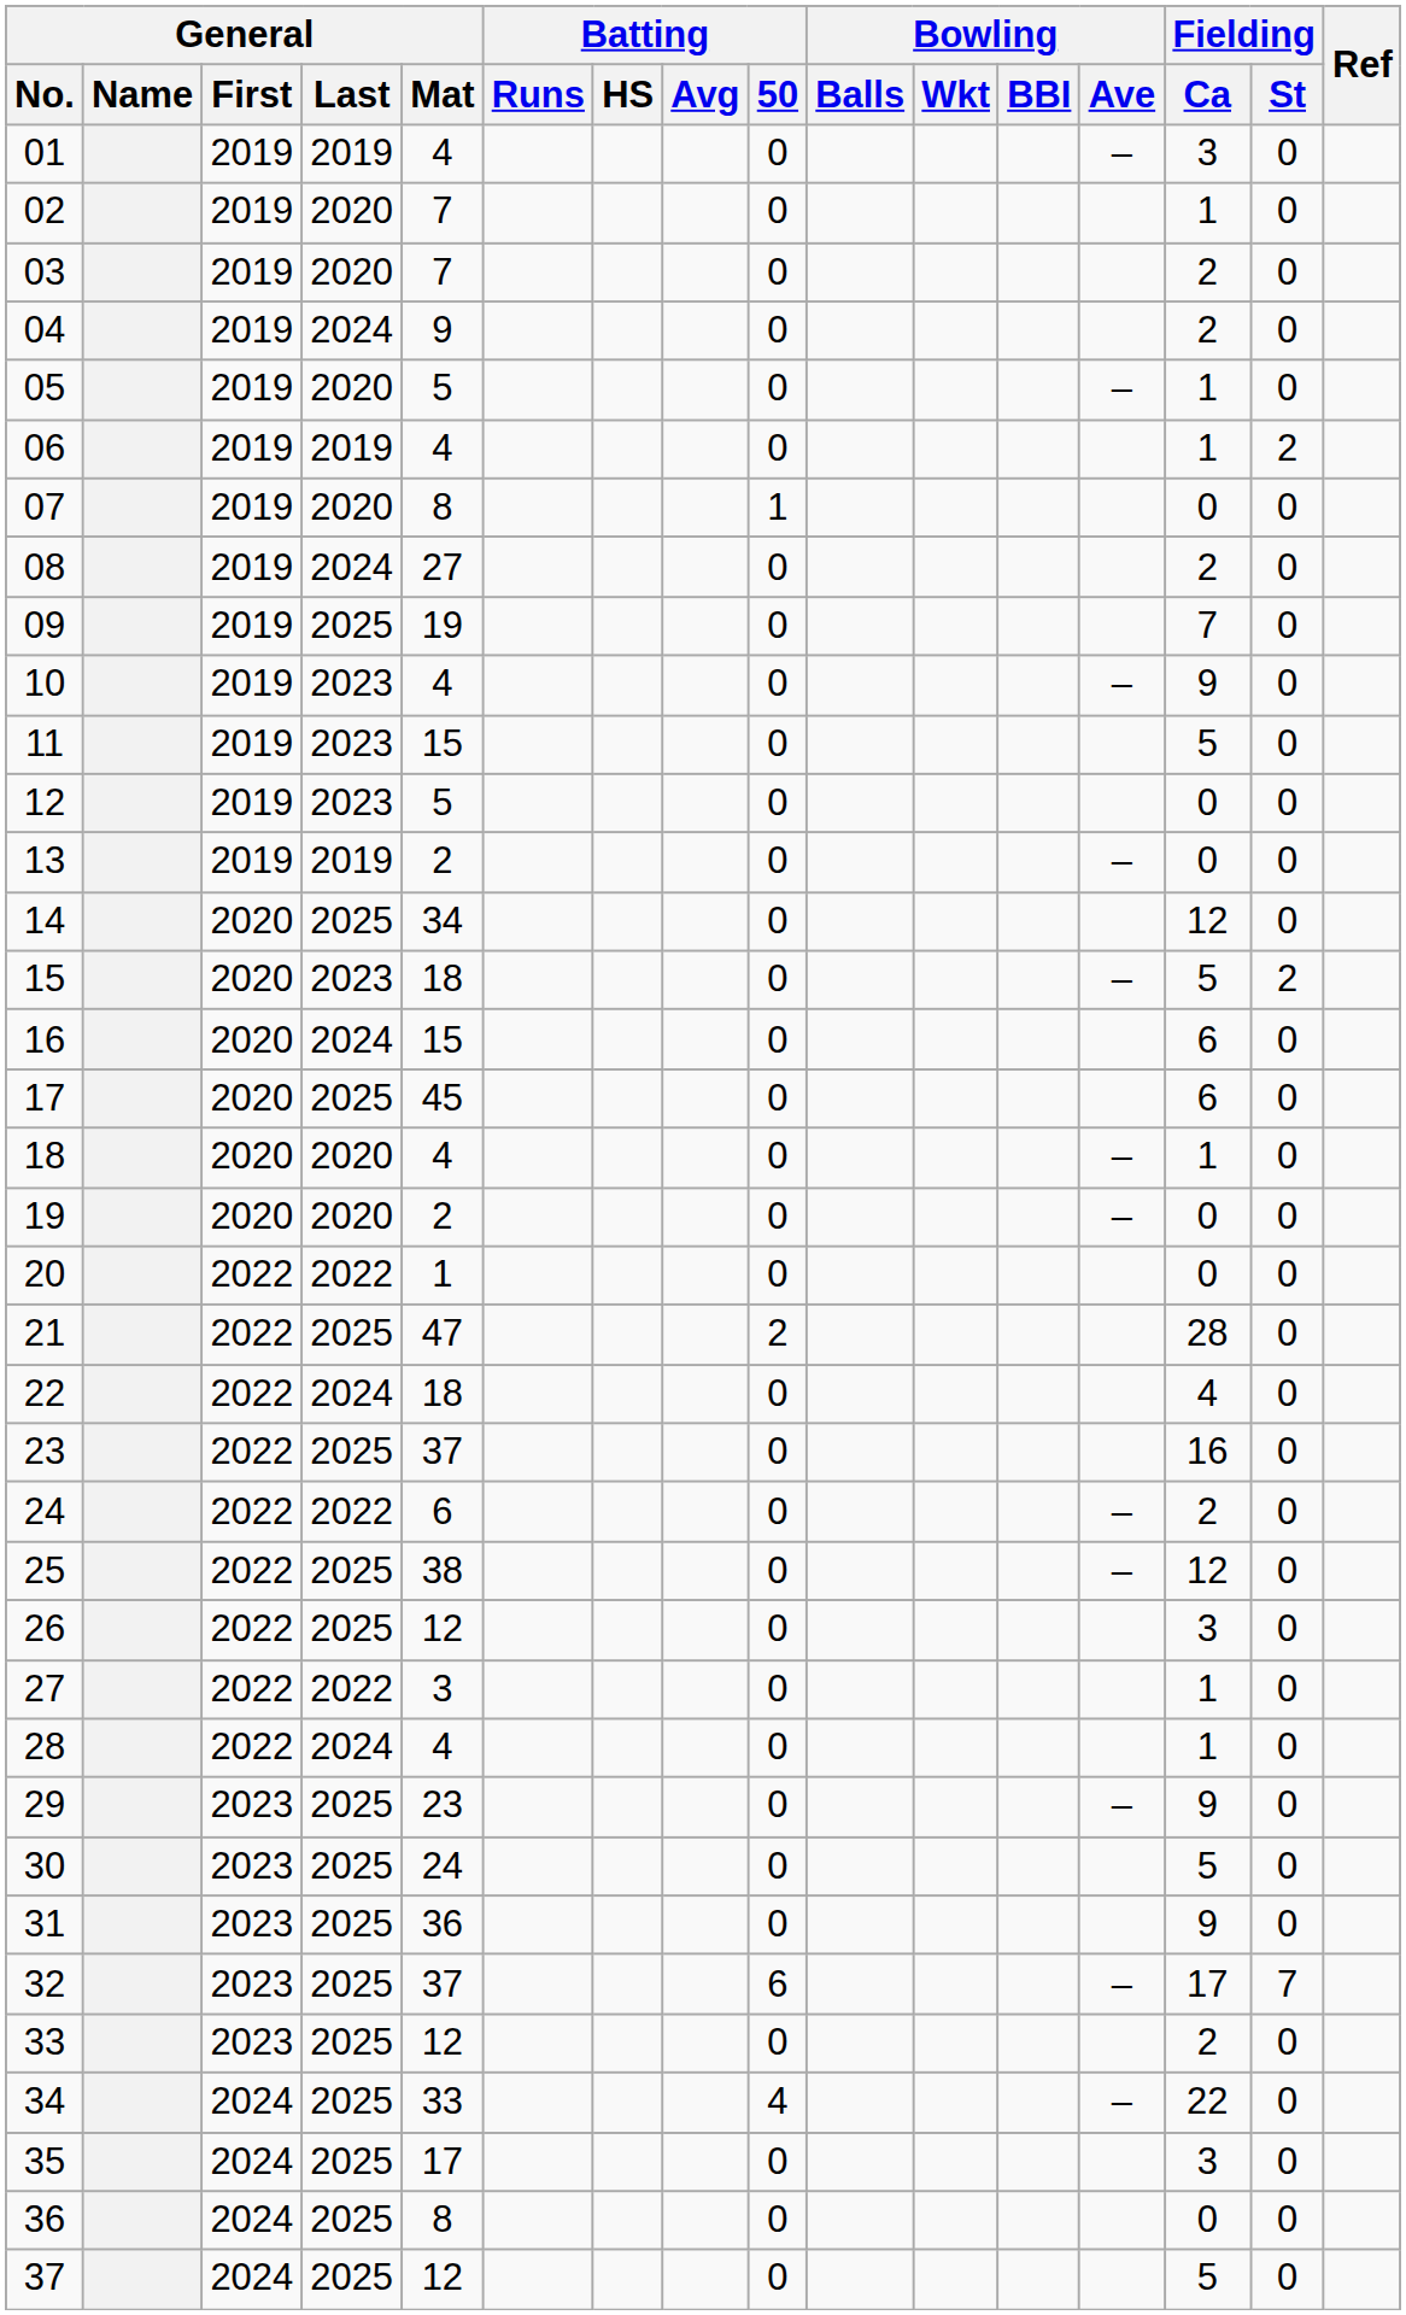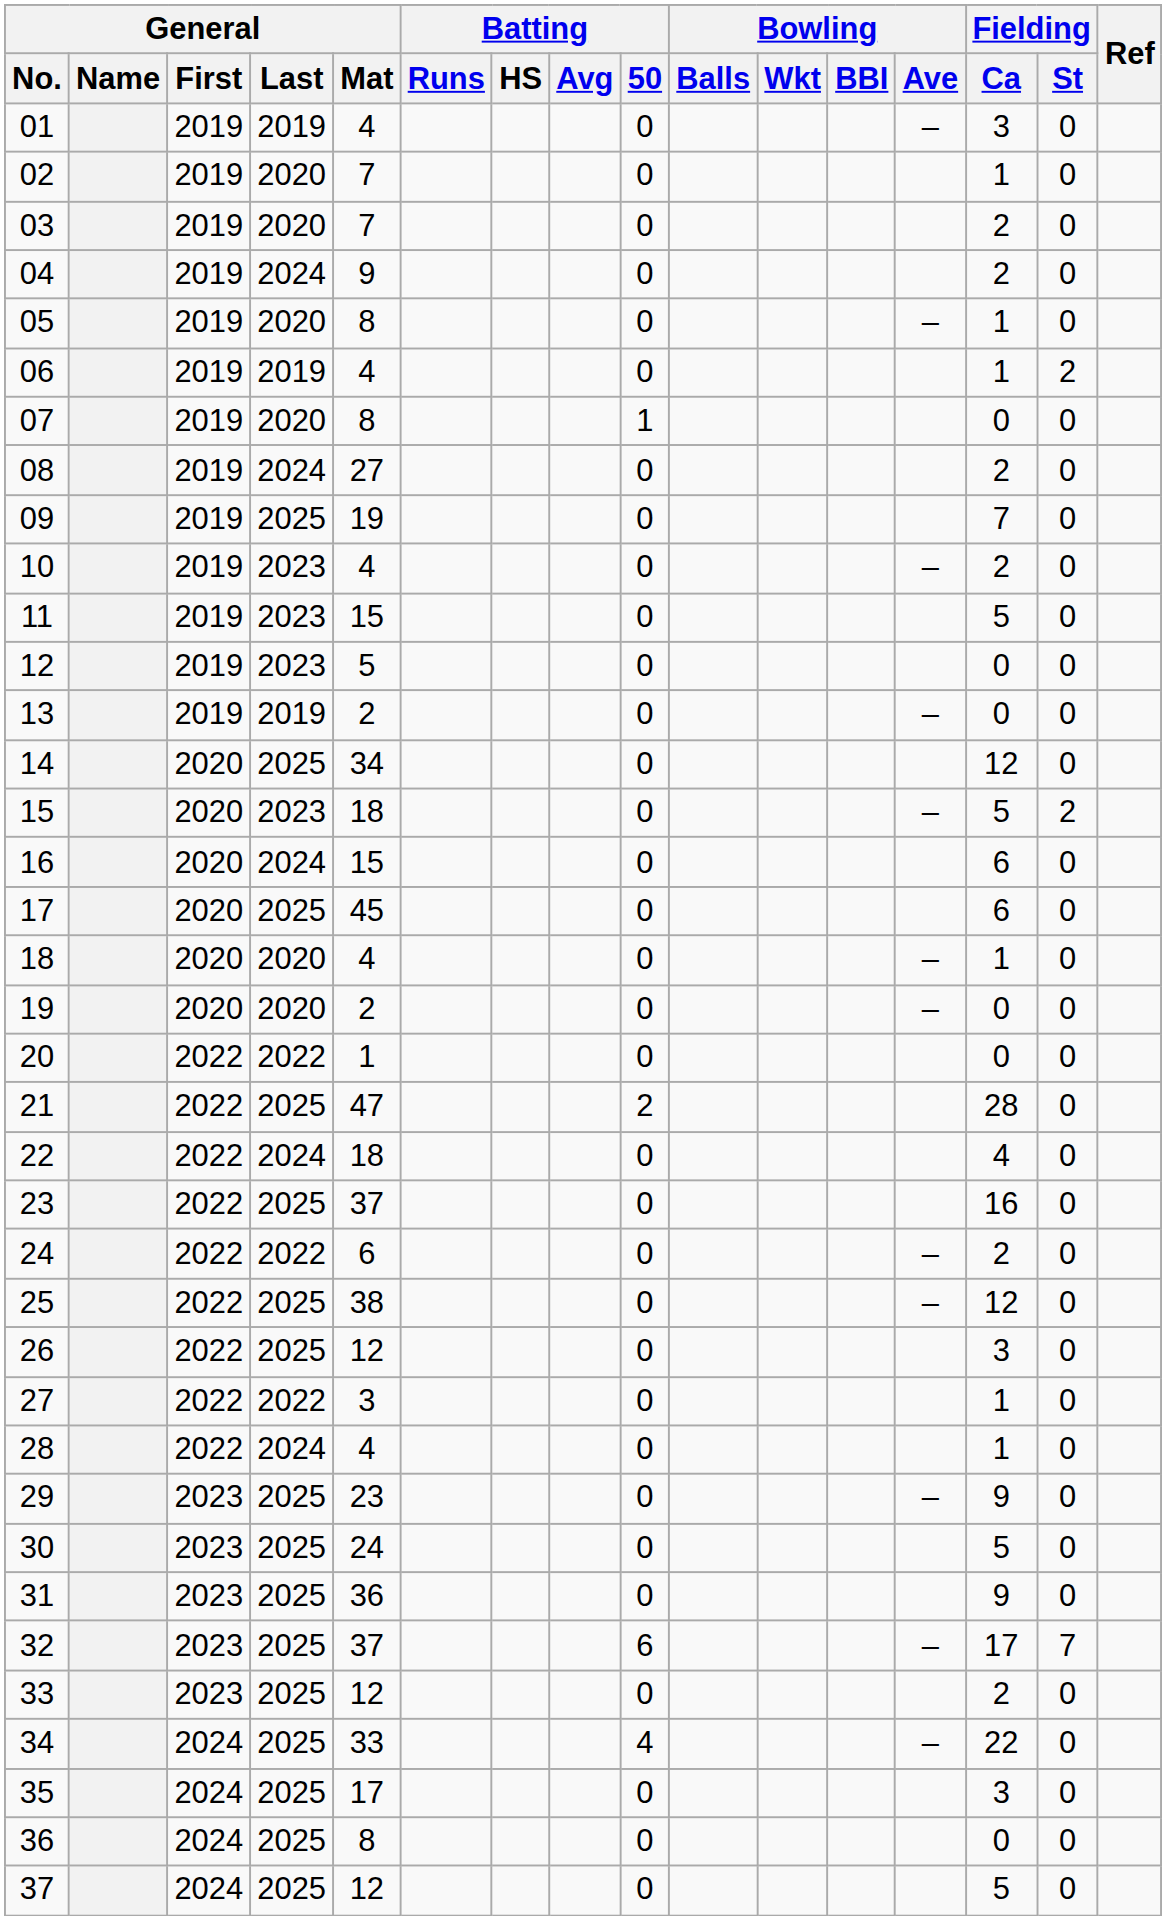05 | General / Mat: 5 -> 8
10 | Fielding / Ca: 9 -> 2
